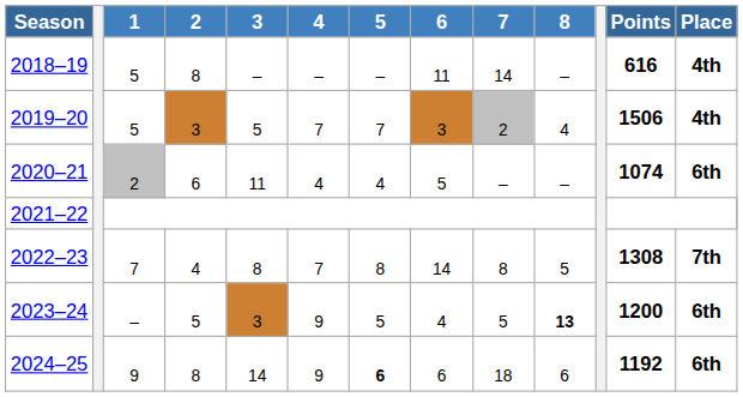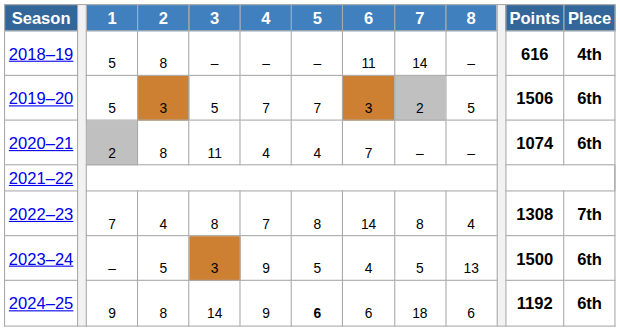2019–20 | 8: 4 -> 5
2019–20 | Place: 4th -> 6th
2020–21 | 2: 6 -> 8
2020–21 | 6: 5 -> 7
2022–23 | 8: 5 -> 4
2023–24 | 8: bold -> normal
2023–24 | Points: 1200 -> 1500
